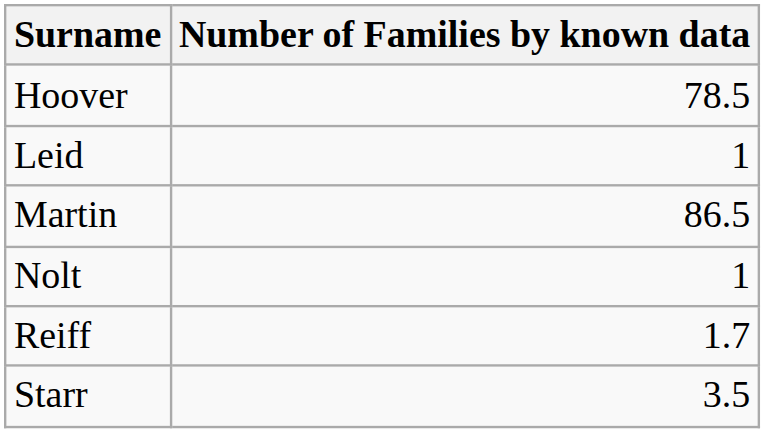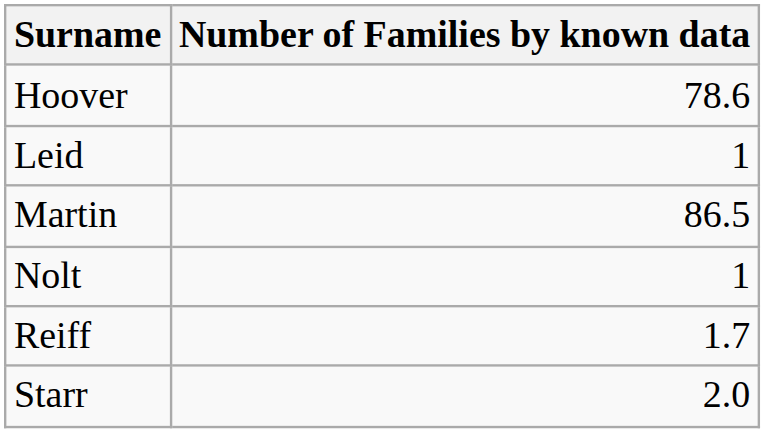Hoover | Number of Families by known data: 78.5 -> 78.6
Starr | Number of Families by known data: 3.5 -> 2.0
